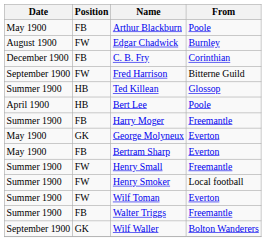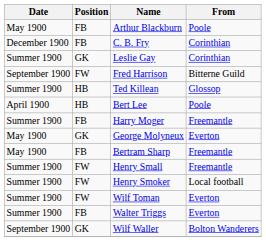- row: August 1900 | FW | Edgar Chadwick | Burnley
+ row: Summer 1900 | GK | Leslie Gay | Corinthian
Bertram Sharp | From: Everton -> Freemantle
Walter Triggs | From: Freemantle -> Everton
